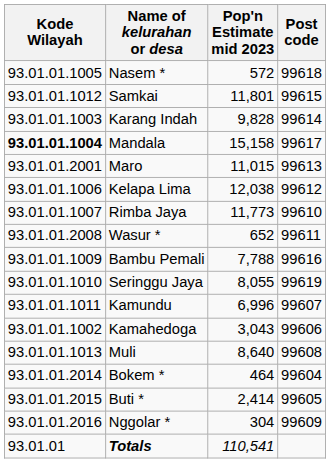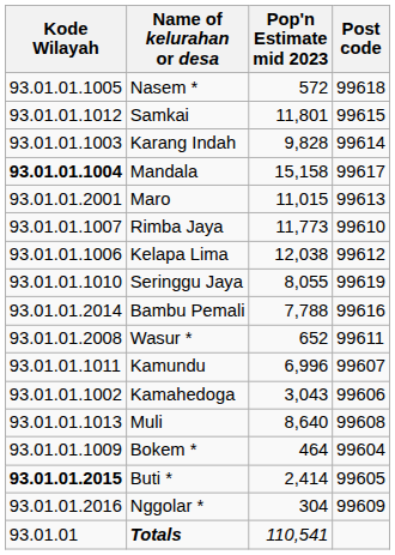rows swapped: Kelapa Lima <-> Rimba Jaya
rows swapped: Wasur * <-> Seringgu Jaya
Bambu Pemali | Kode Wilayah: 93.01.01.1009 -> 93.01.01.2014
Bokem * | Kode Wilayah: 93.01.01.2014 -> 93.01.01.1009
Buti * | Kode Wilayah: normal -> bold
